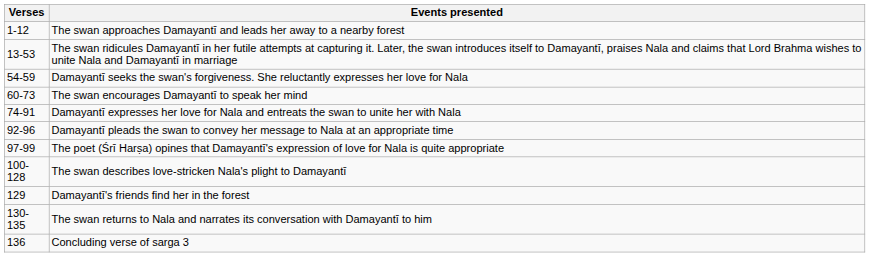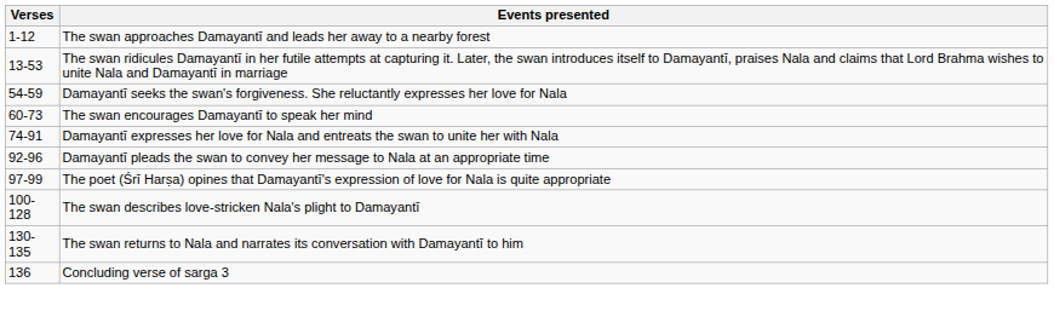- row: 129 | Damayantī's friends find her in the forest
